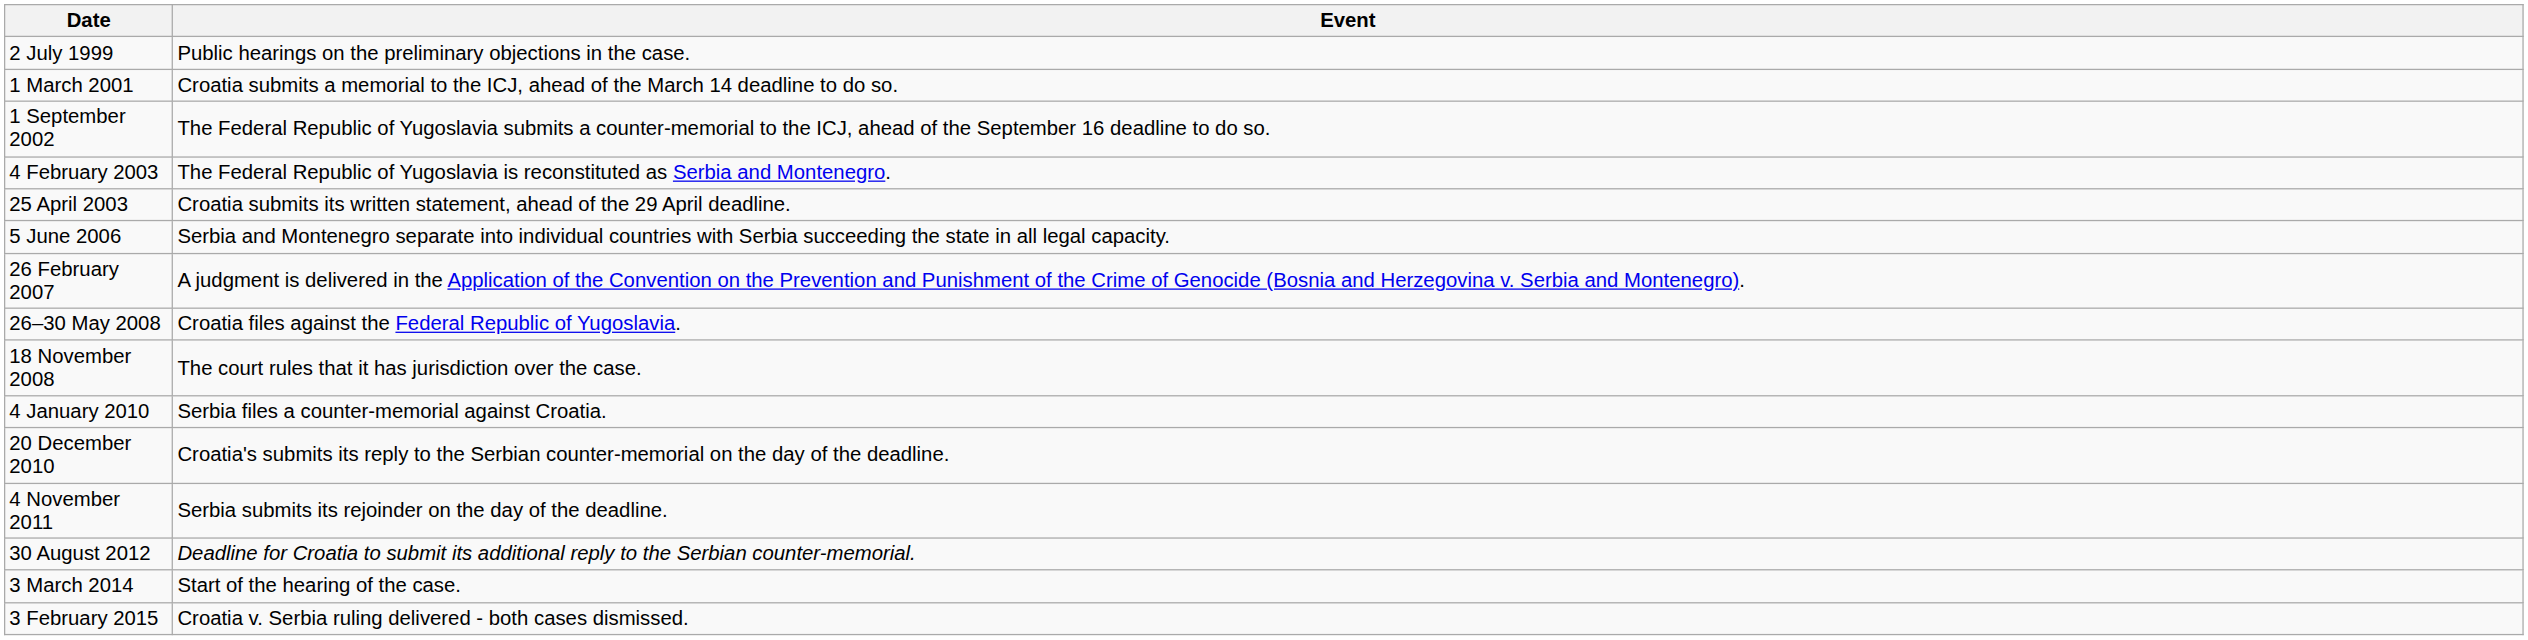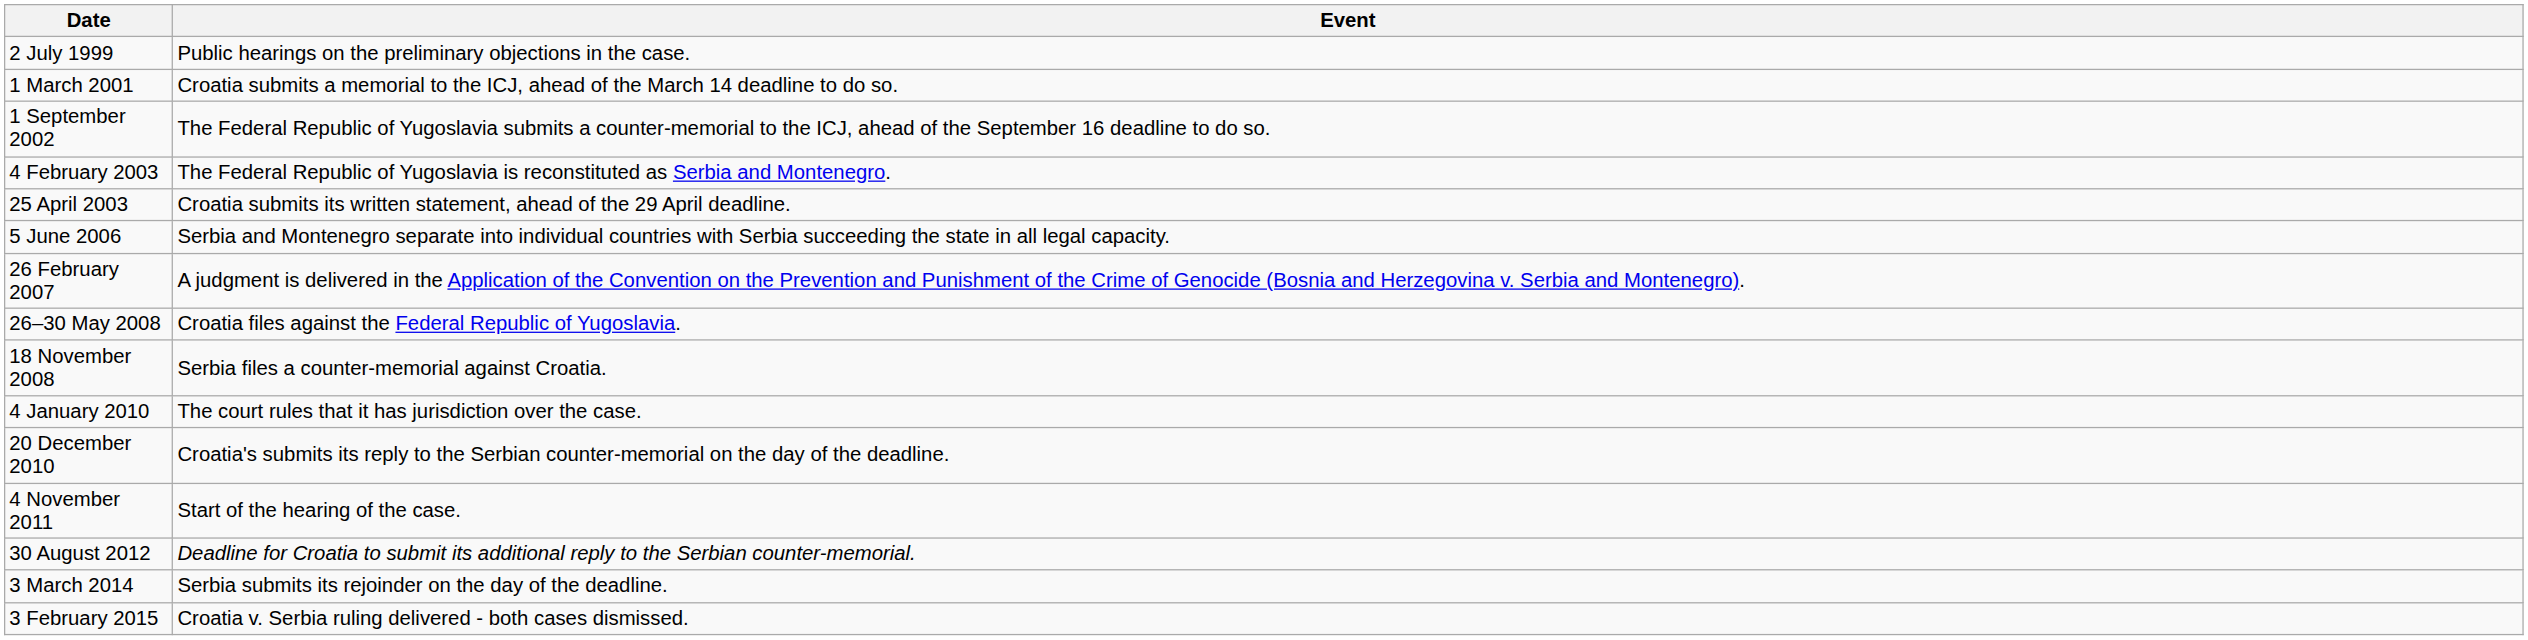18 November 2008 | Event: The court rules that it has jurisdiction over the case. -> Serbia files a counter-memorial against Croatia.
4 January 2010 | Event: Serbia files a counter-memorial against Croatia. -> The court rules that it has jurisdiction over the case.
4 November 2011 | Event: Serbia submits its rejoinder on the day of the deadline. -> Start of the hearing of the case.
3 March 2014 | Event: Start of the hearing of the case. -> Serbia submits its rejoinder on the day of the deadline.
